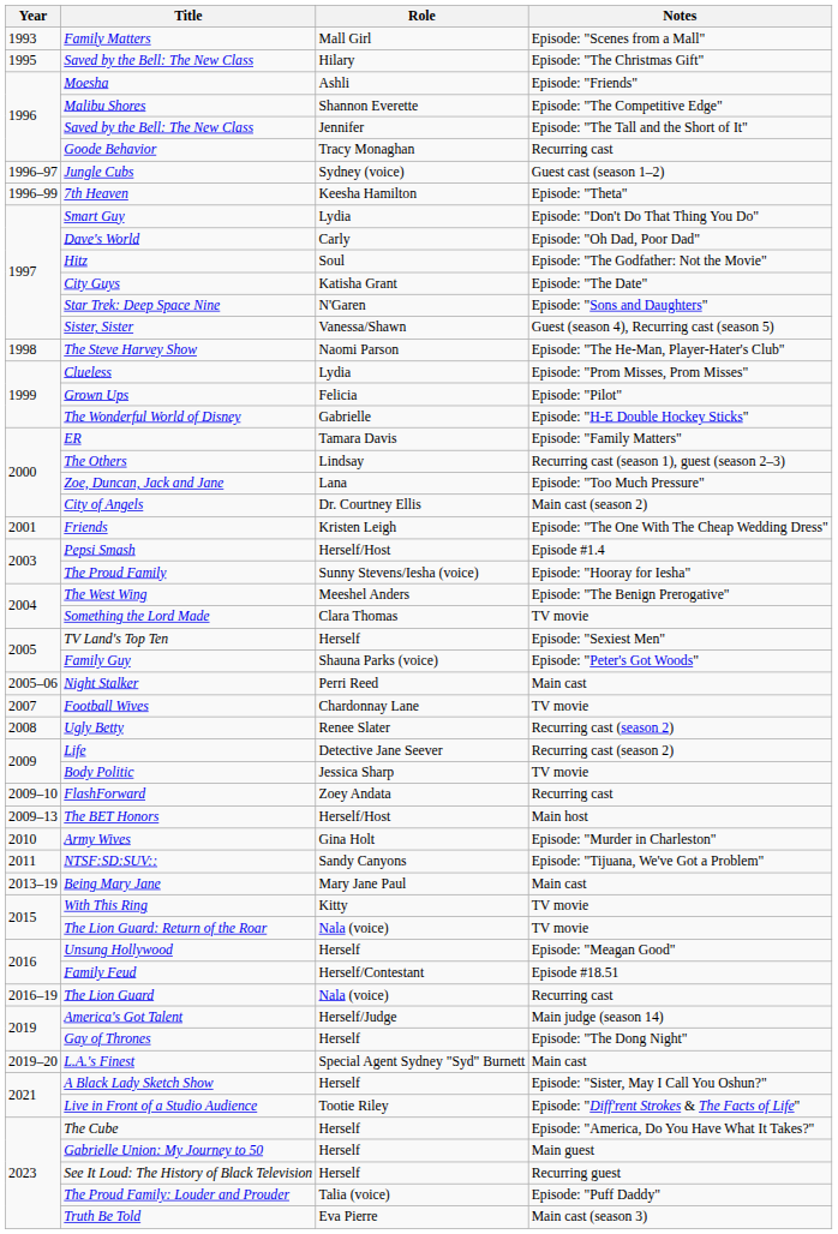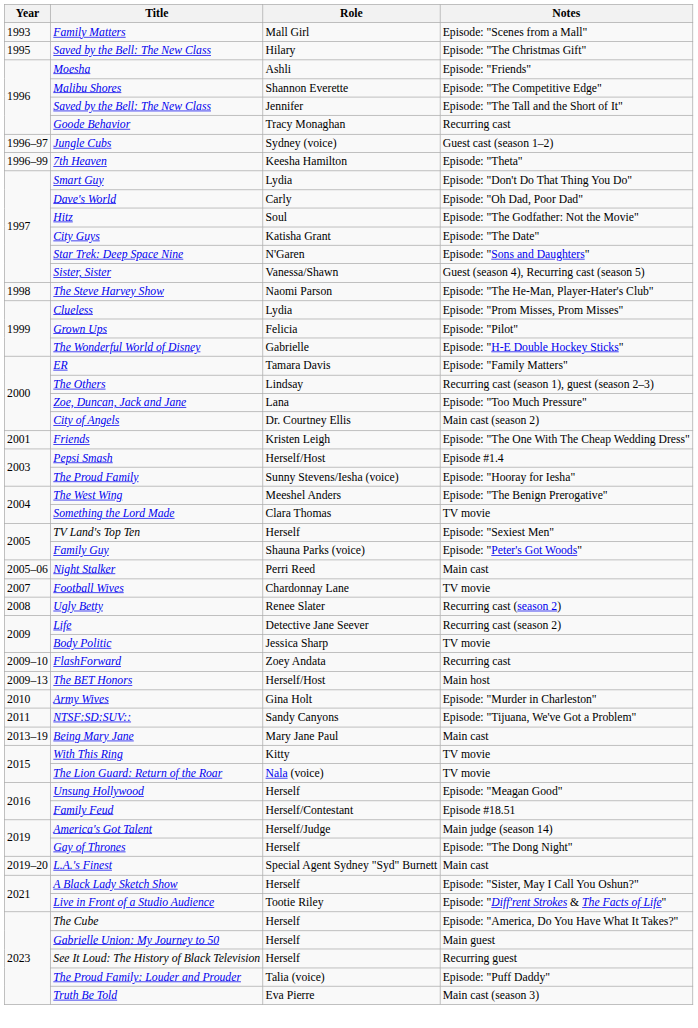- row: 2016–19 | The Lion Guard | Nala (voice) | Recurring cast
